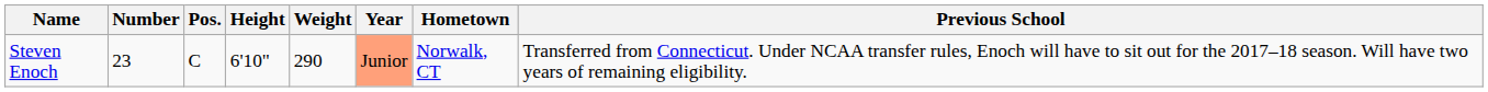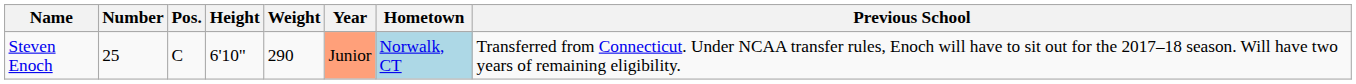Steven Enoch | Number: 23 -> 25
Steven Enoch | Hometown: no background -> lightblue background
